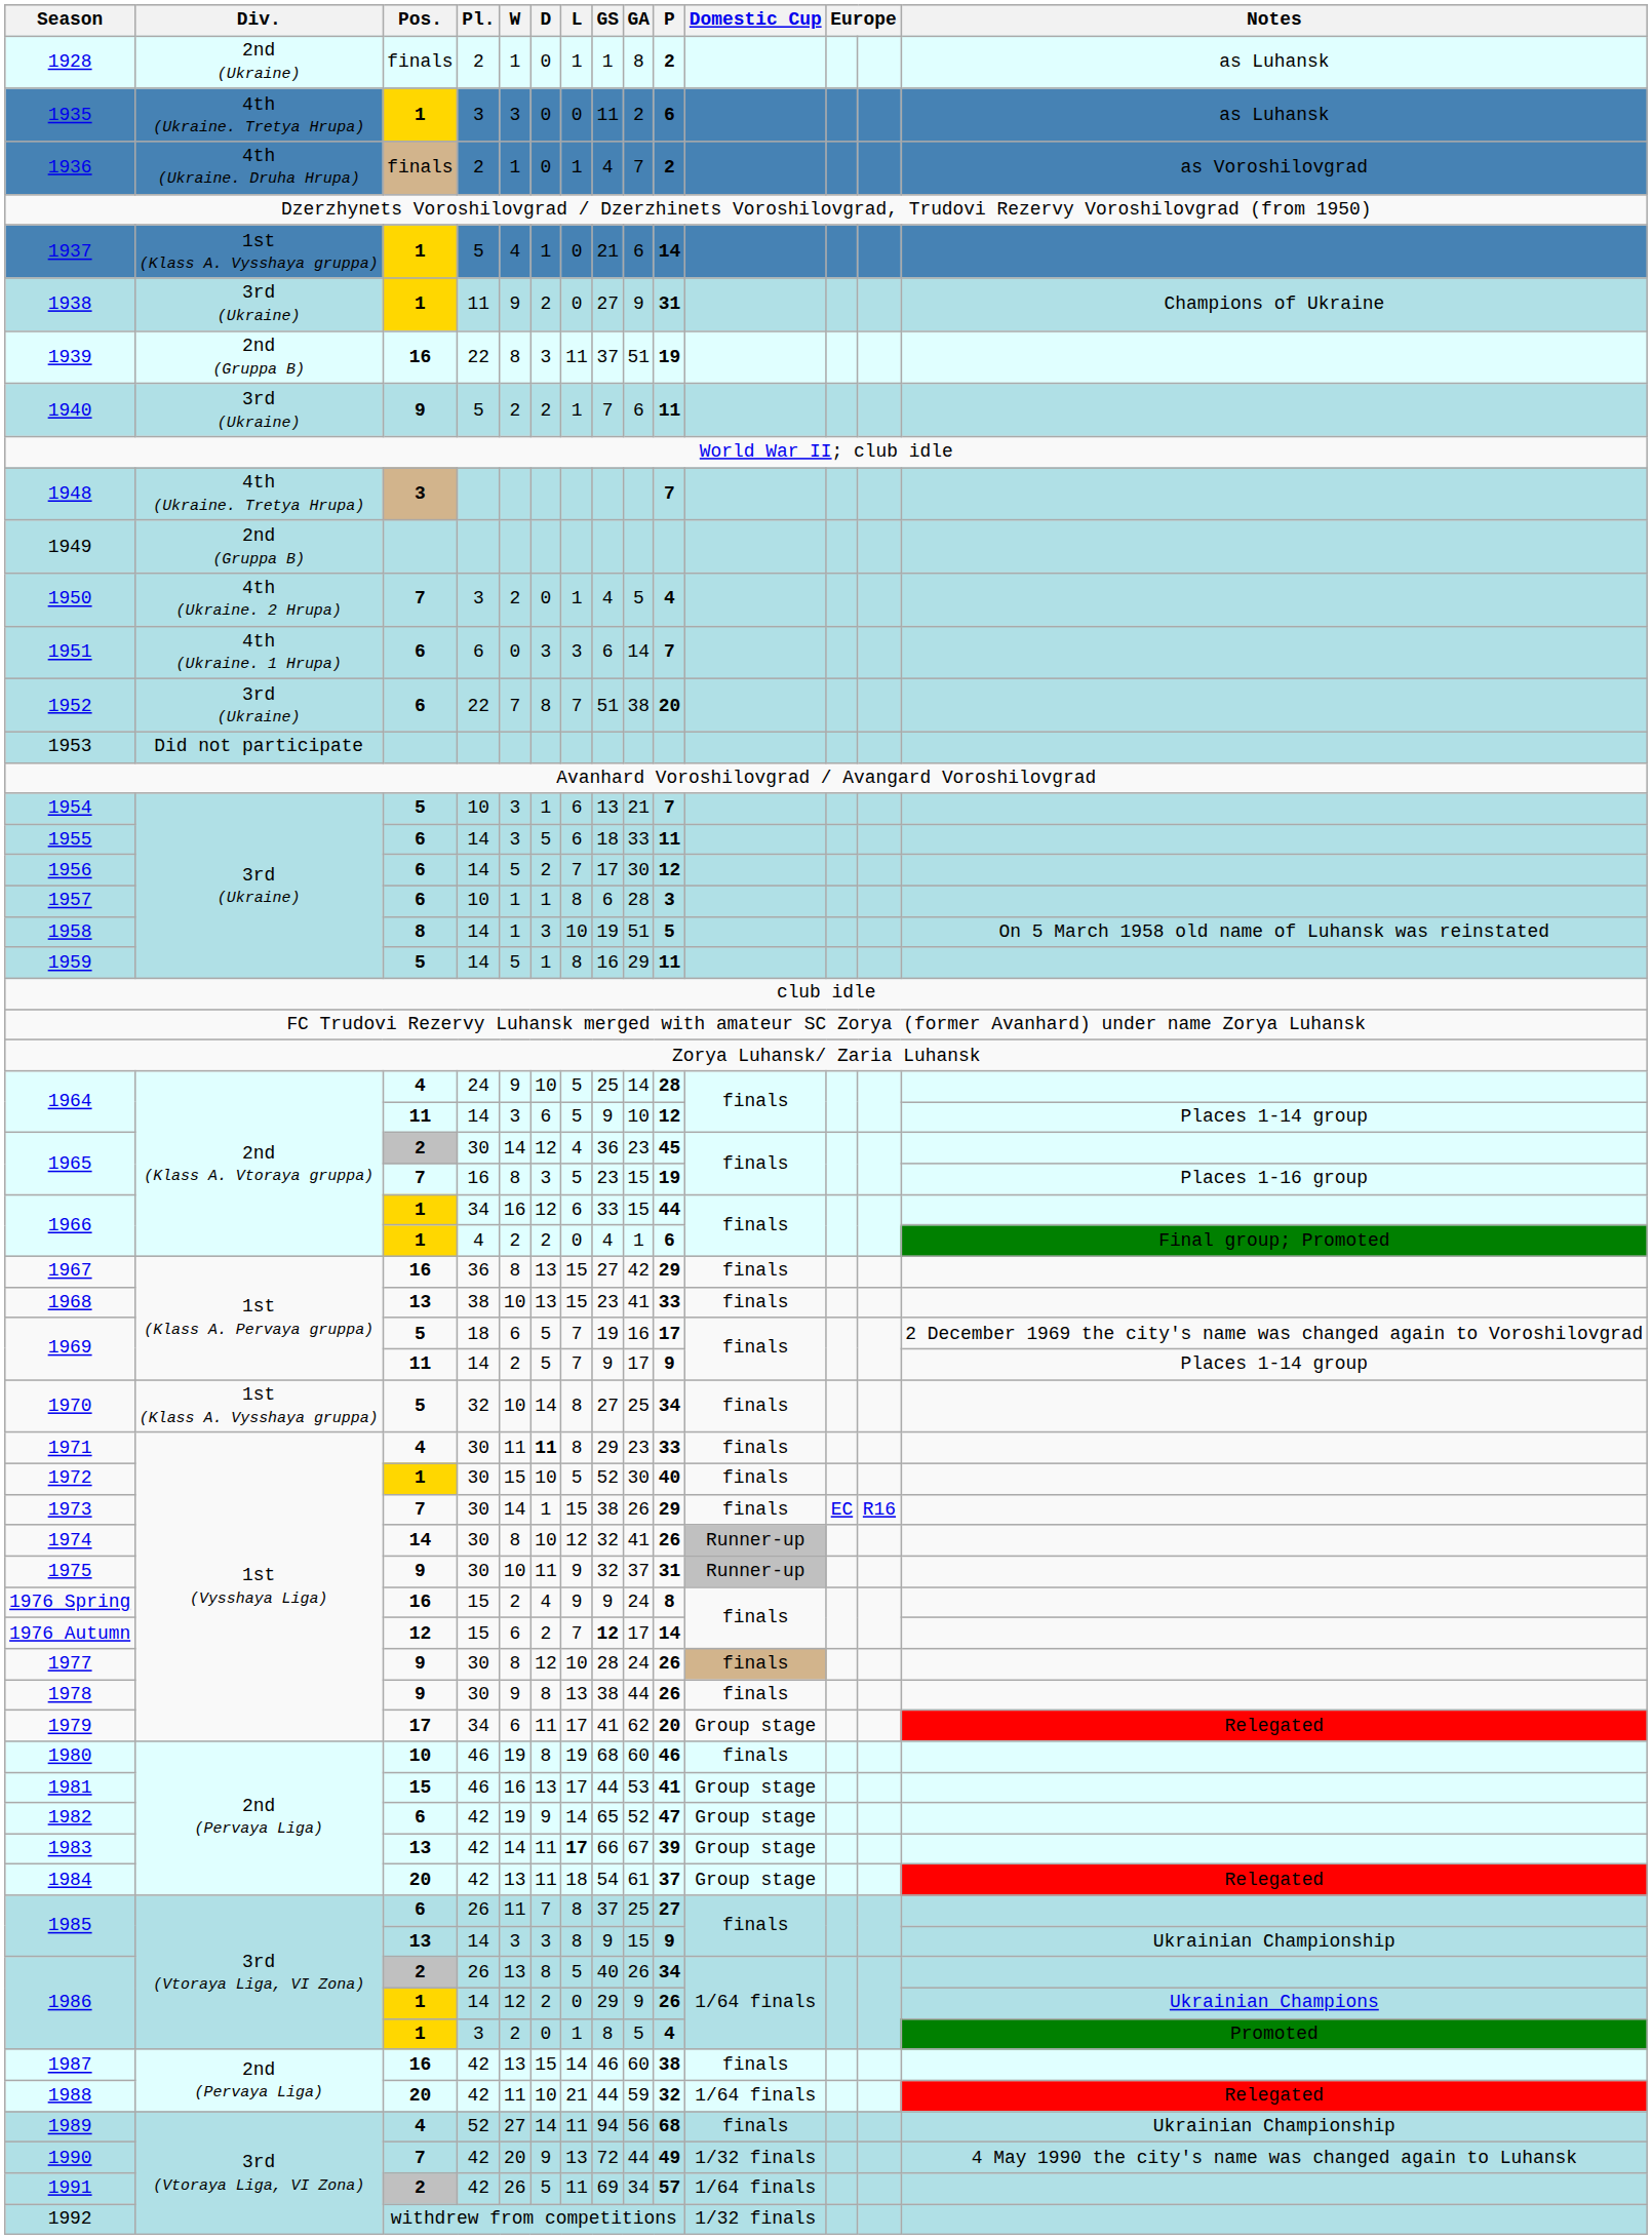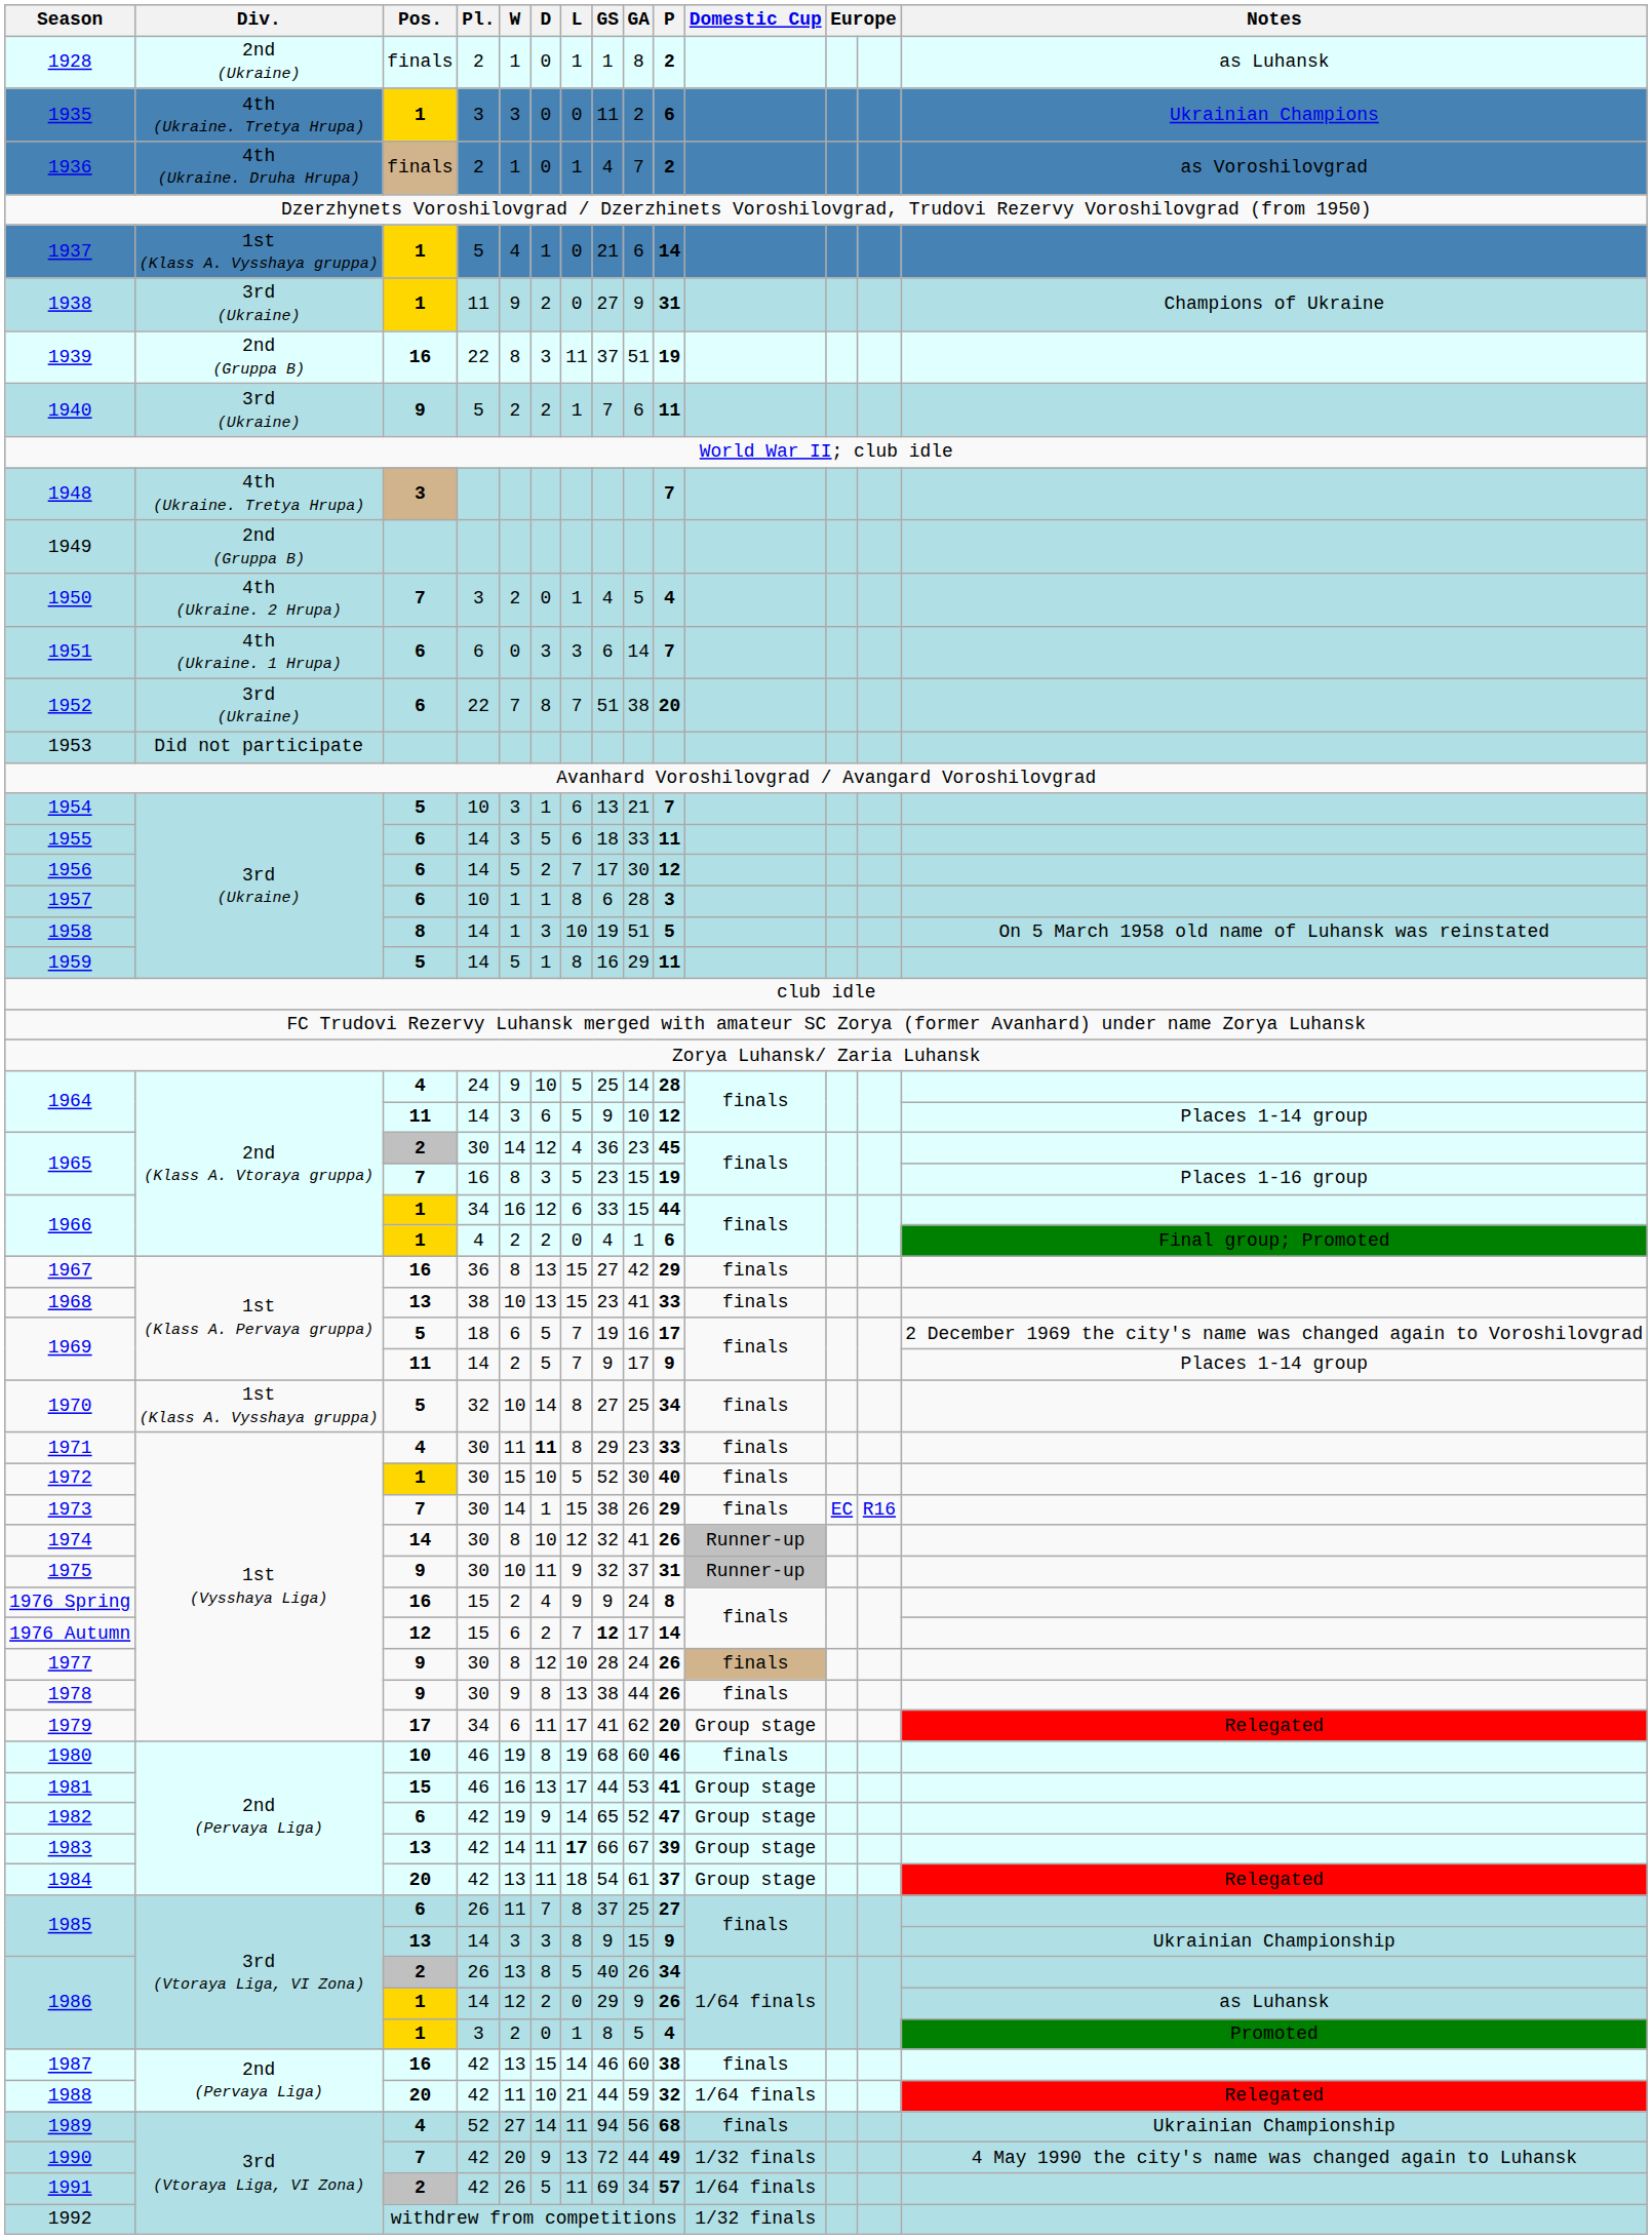1935 | Notes: as Luhansk -> Ukrainian Champions
1986 / 14 | Notes: Ukrainian Champions -> as Luhansk
